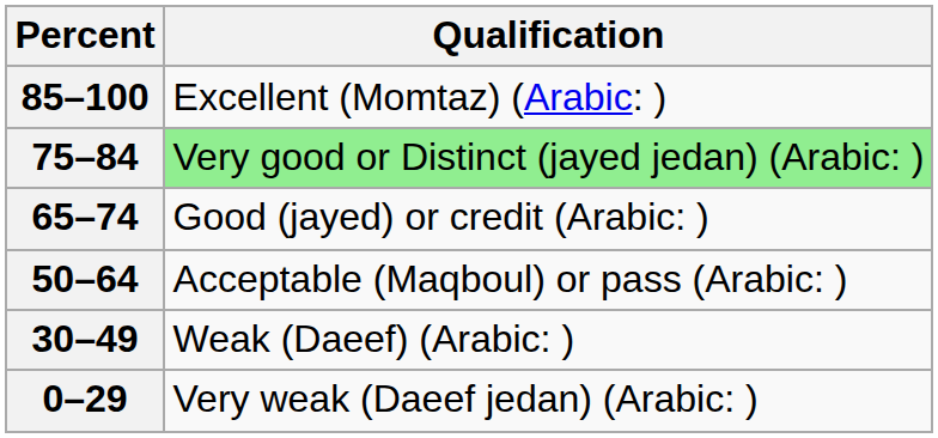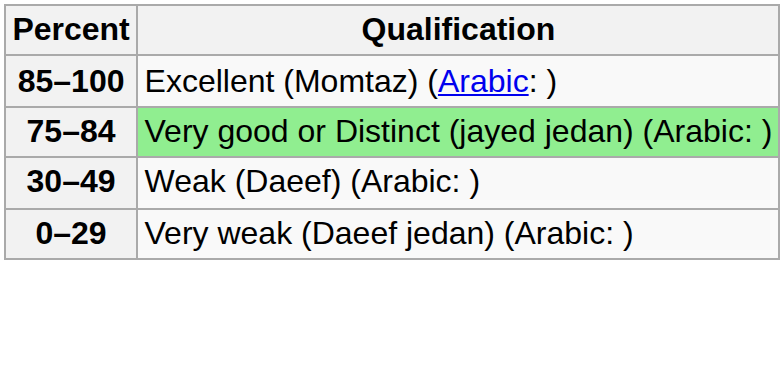- row: 65–74 | Good (jayed) or credit (Arabic: )
- row: 50–64 | Acceptable (Maqboul) or pass (Arabic: )
